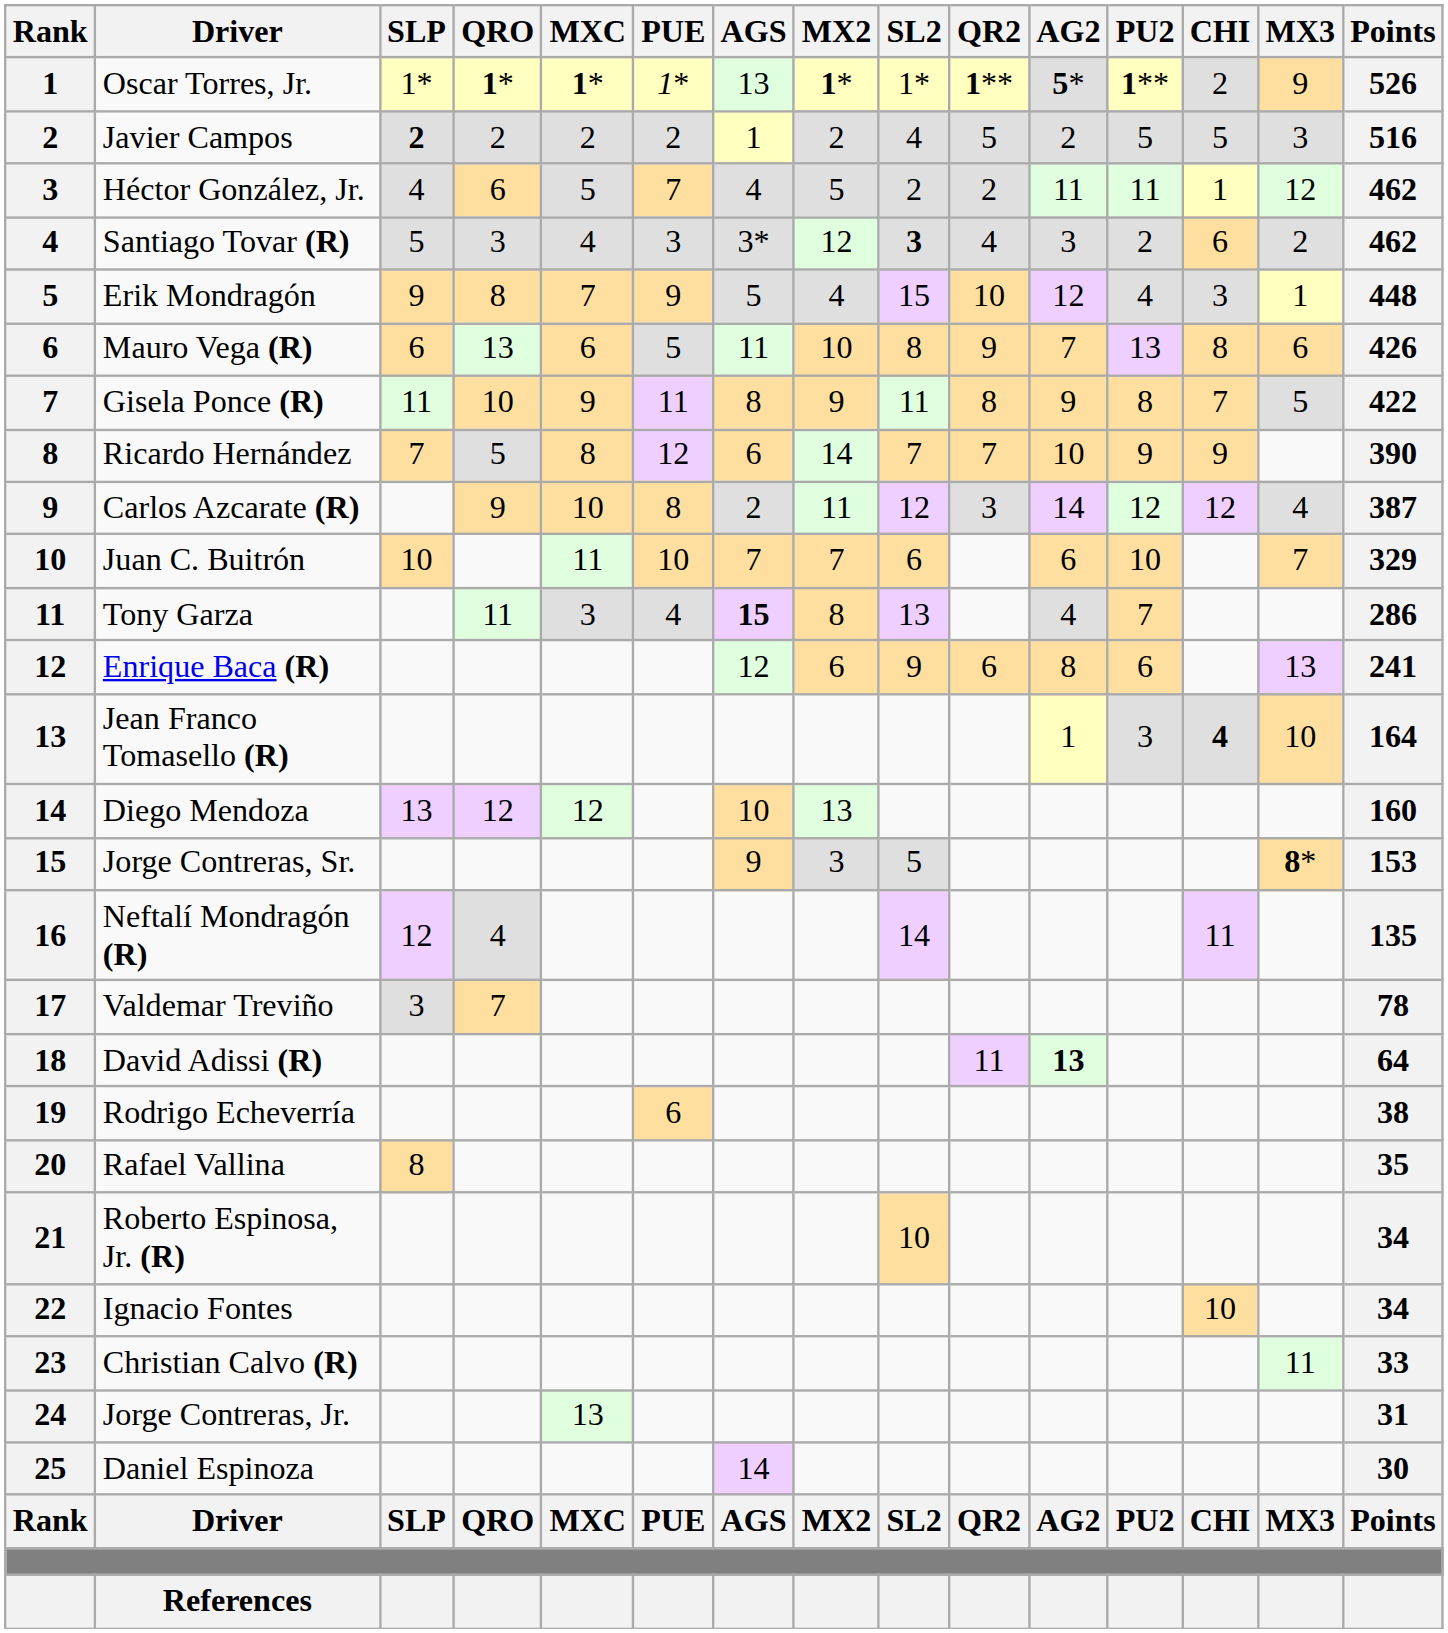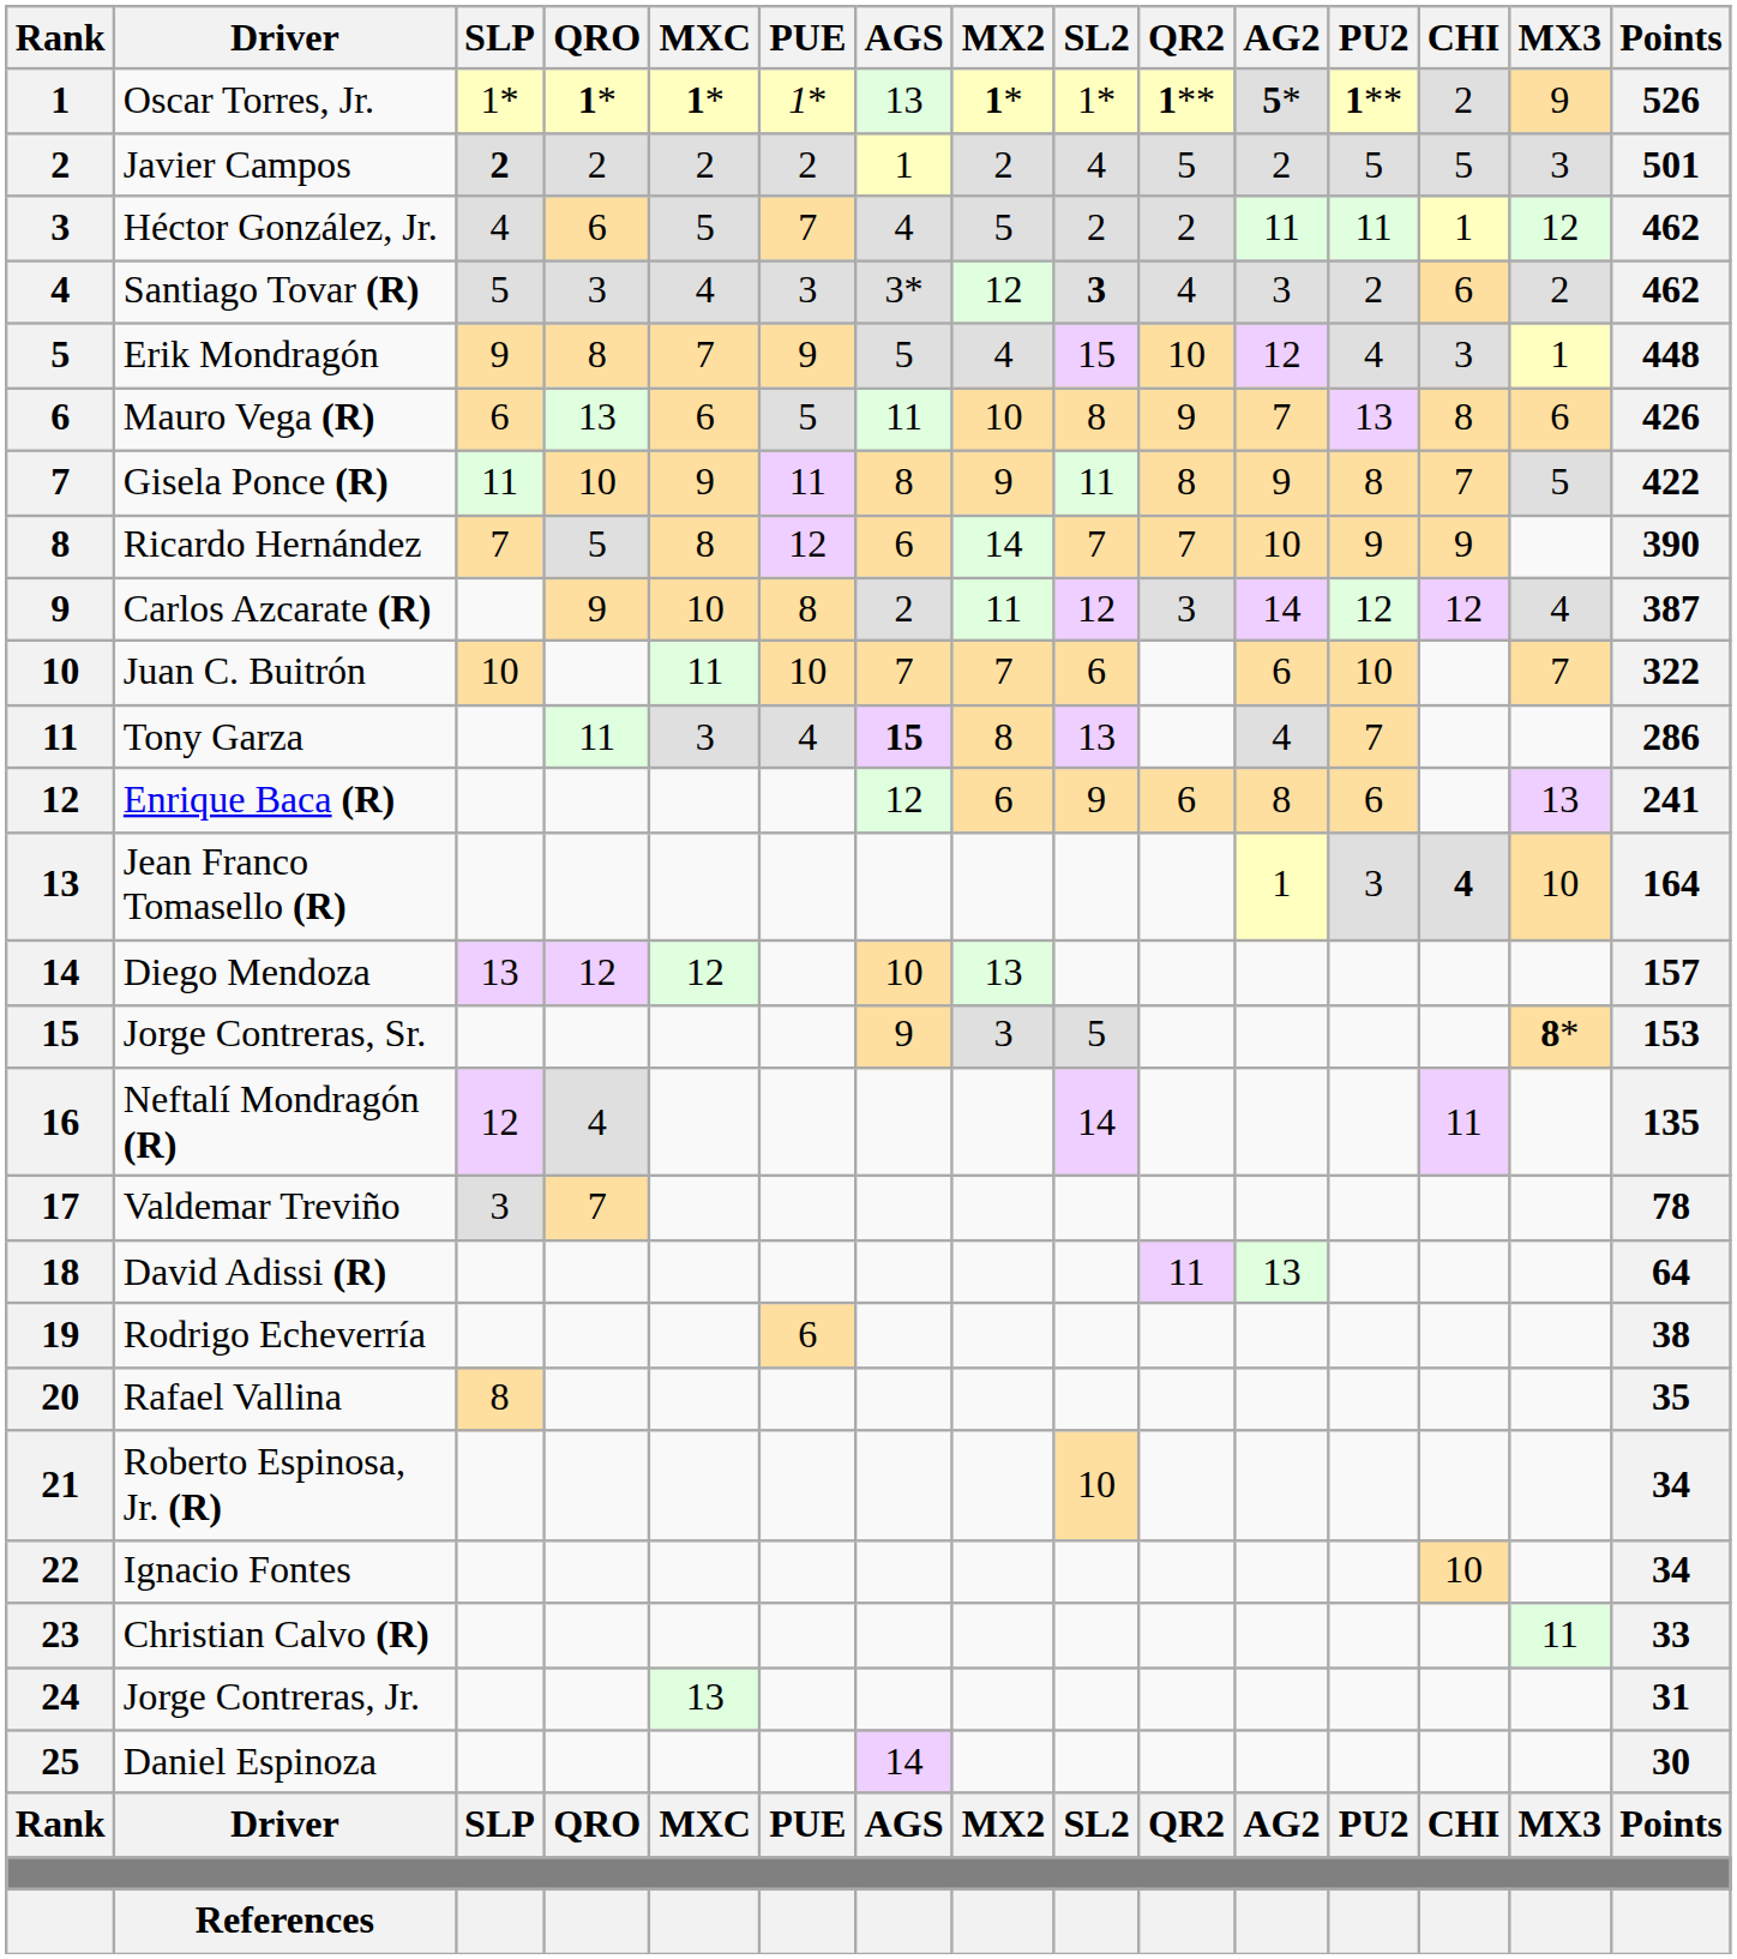Javier Campos | Points: 516 -> 501
Juan C. Buitrón | Points: 329 -> 322
Diego Mendoza | Points: 160 -> 157
David Adissi (R) | AG2: bold -> normal
